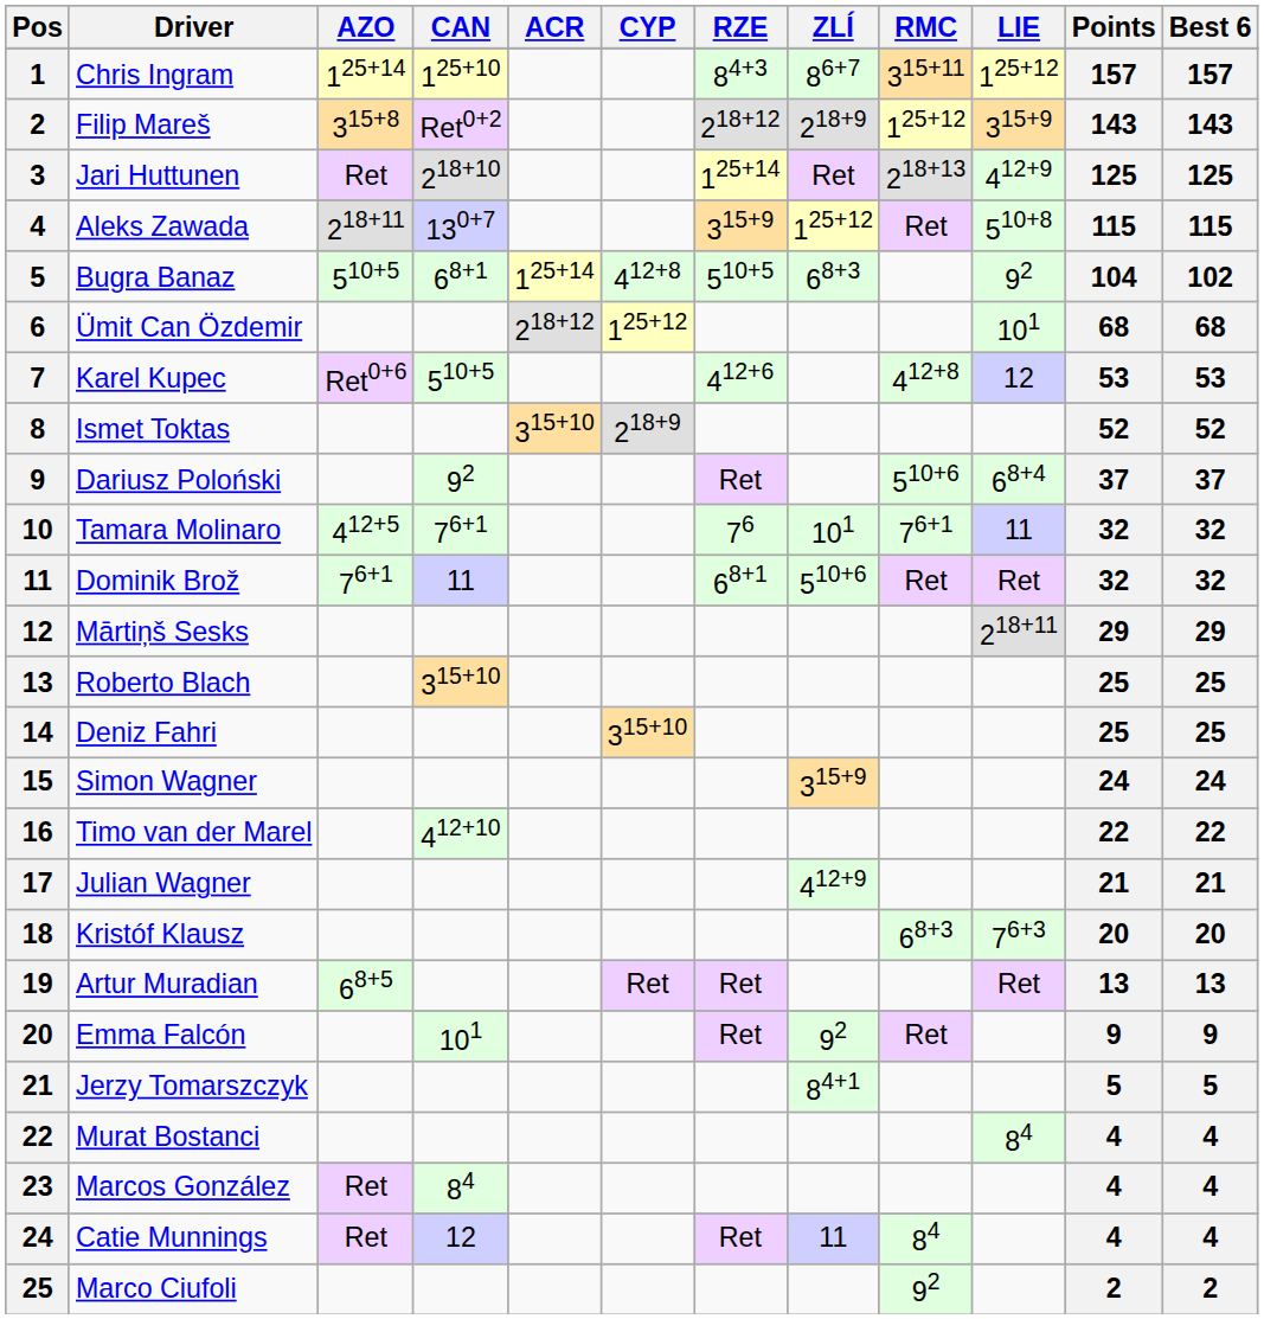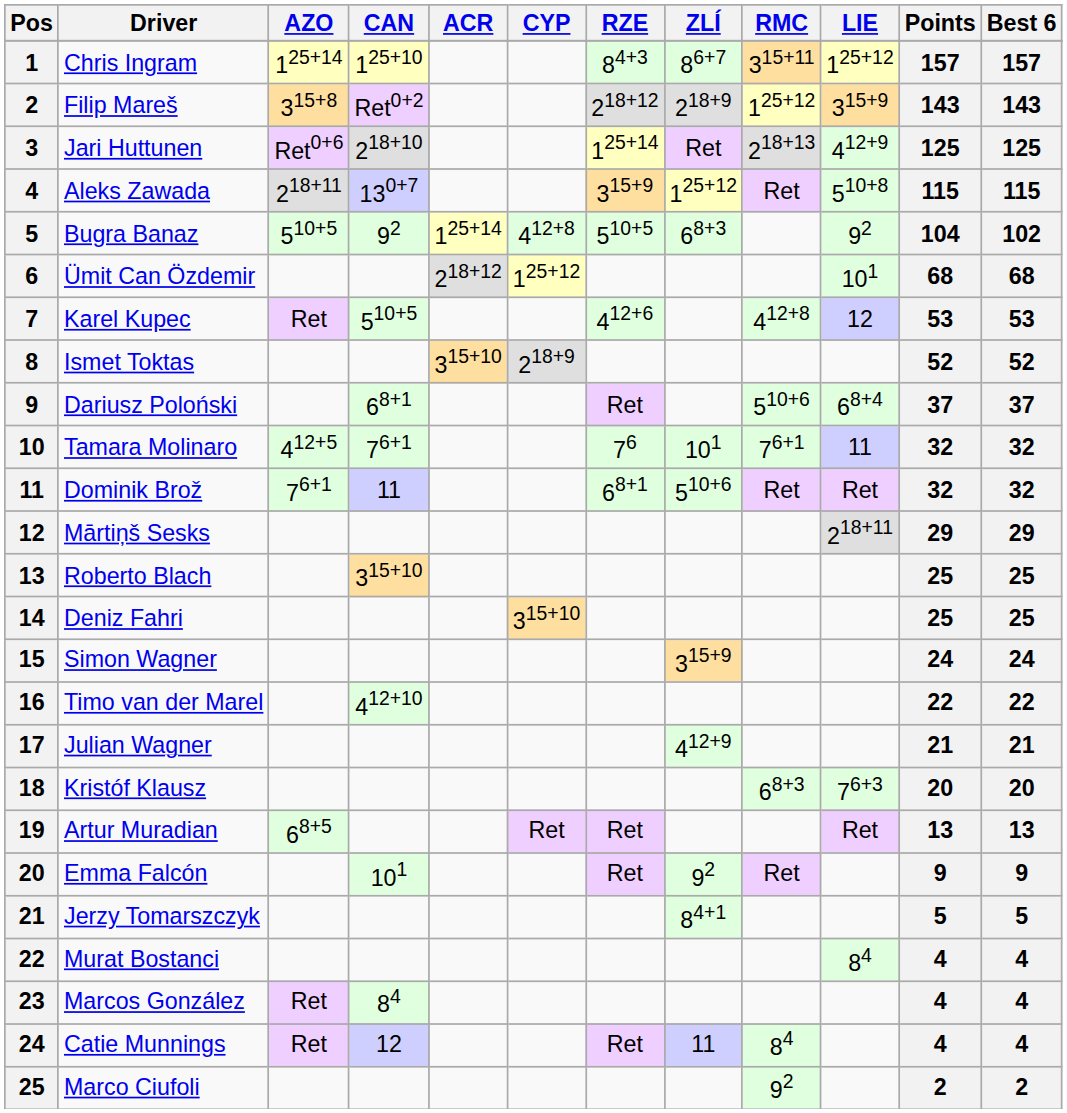Jari Huttunen | AZO: Ret -> Ret0+6
Bugra Banaz | CAN: 68+1 -> 92
Karel Kupec | AZO: Ret0+6 -> Ret
Dariusz Poloński | CAN: 92 -> 68+1
